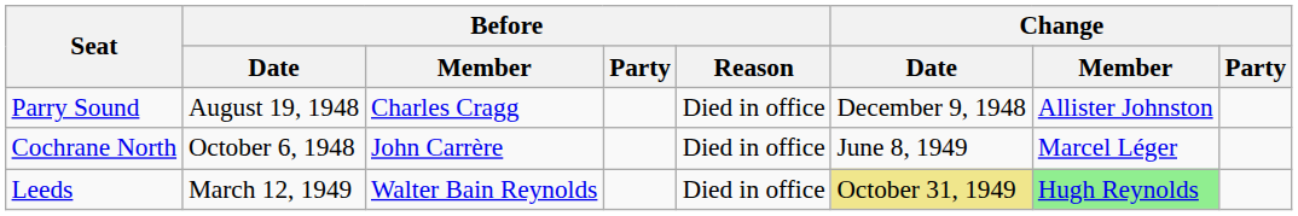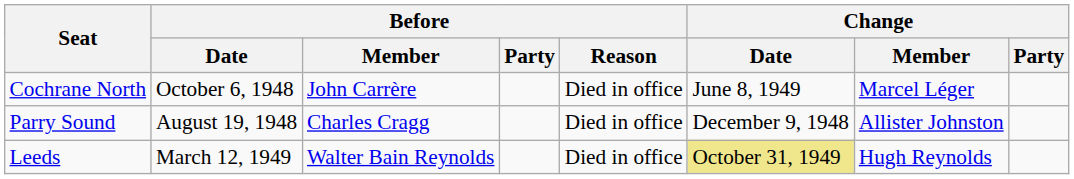rows swapped: Parry Sound <-> Cochrane North
Leeds | Change / Member: lightgreen background -> no background
